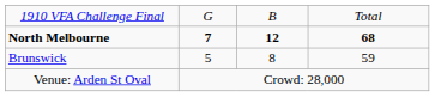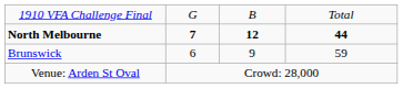North Melbourne | column 4: 68 -> 44
Brunswick | column 2: 5 -> 6
Brunswick | column 3: 8 -> 9
